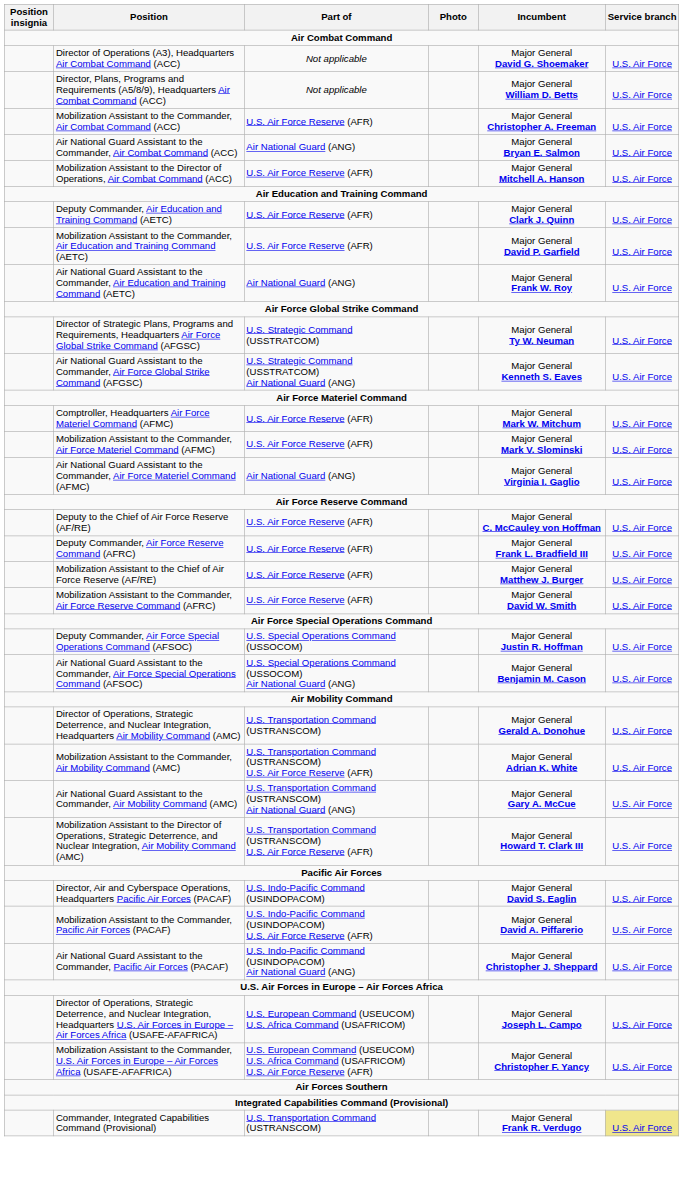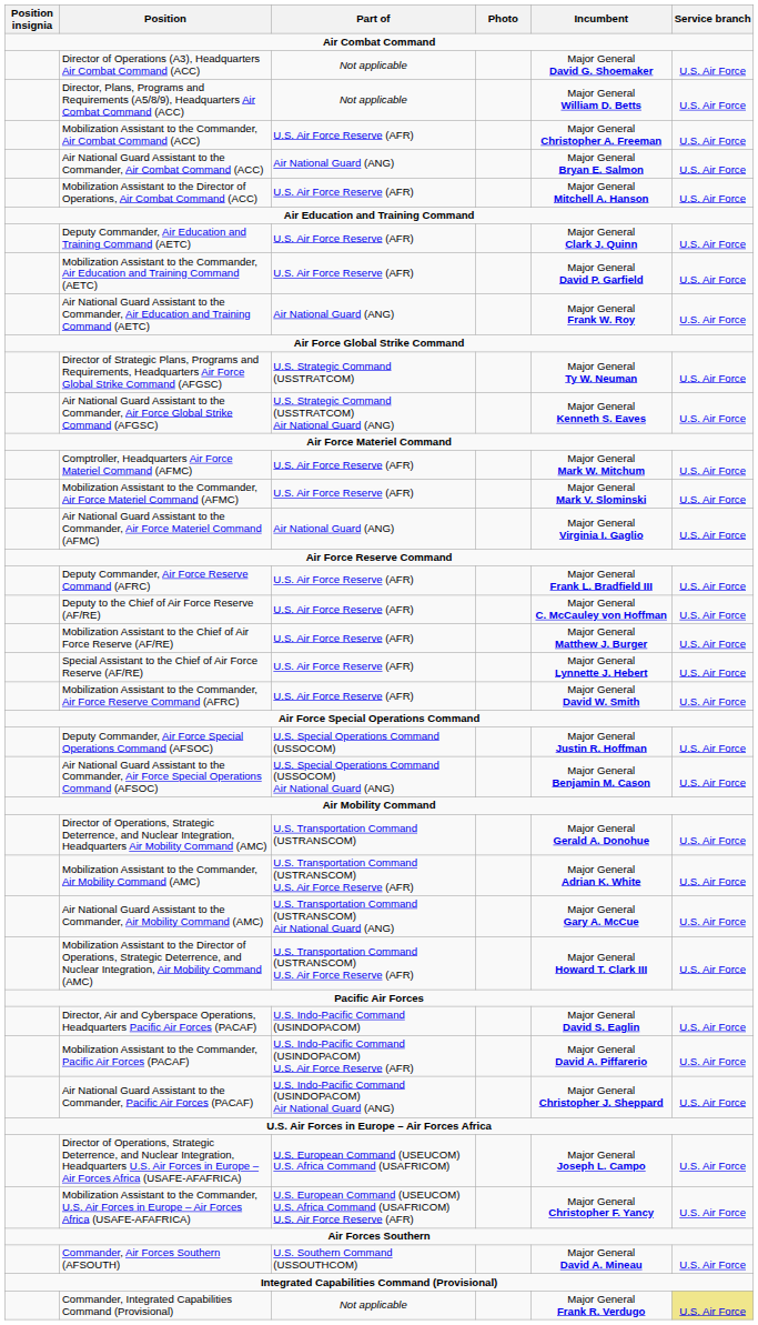rows swapped: Deputy to the Chief of Air Force Reserve (AF/RE) <-> Deputy Commander, Air Force Reserve Command (AFRC)
+ row: Special Assistant to the Chief of Air Force Reserve (AF/RE) | U.S. Air Force Reserve (AFR) | Major General Lynnette J. Hebert | U.S. Air Force
+ row: Commander, Air Forces Southern (AFSOUTH) | U.S. Southern Command (USSOUTHCOM) | Major General David A. Mineau | U.S. Air Force
Commander, Integrated Capabilities Command (Provisional) | Part of: U.S. Transportation Command (USTRANSCOM) -> Not applicable
